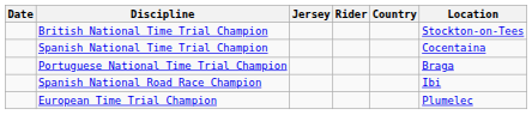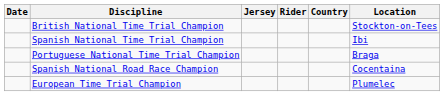Spanish National Time Trial Champion | Location: Cocentaina -> Ibi
Spanish National Road Race Champion | Location: Ibi -> Cocentaina
